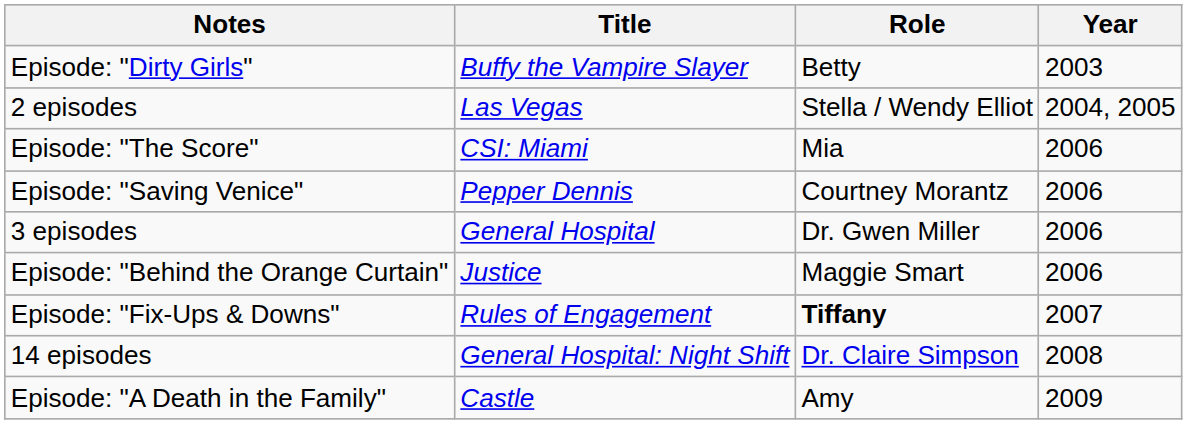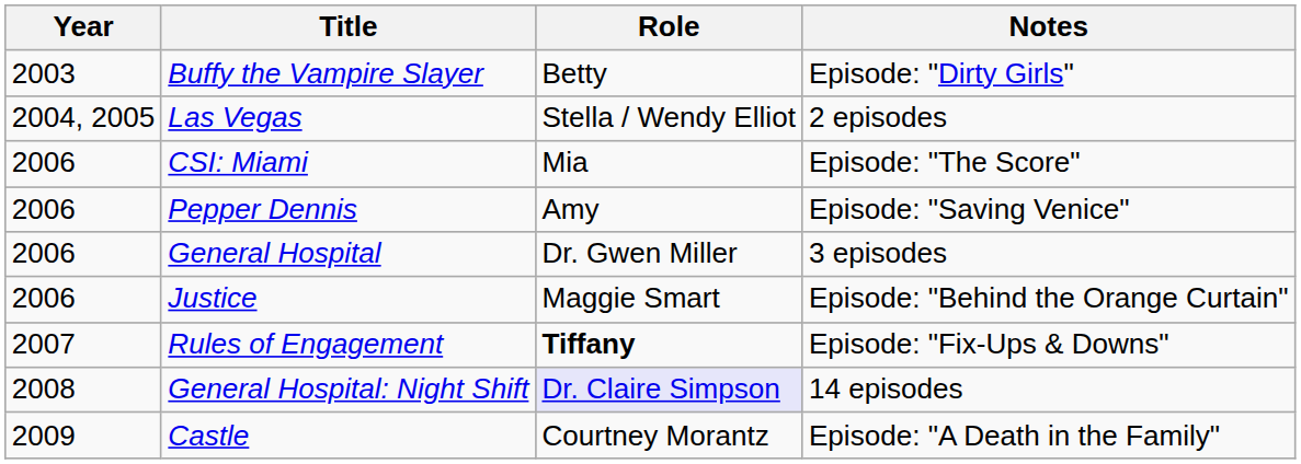columns swapped: Year <-> Notes
Pepper Dennis | Role: Courtney Morantz -> Amy
General Hospital: Night Shift | Role: no background -> lavender background
Castle | Role: Amy -> Courtney Morantz
